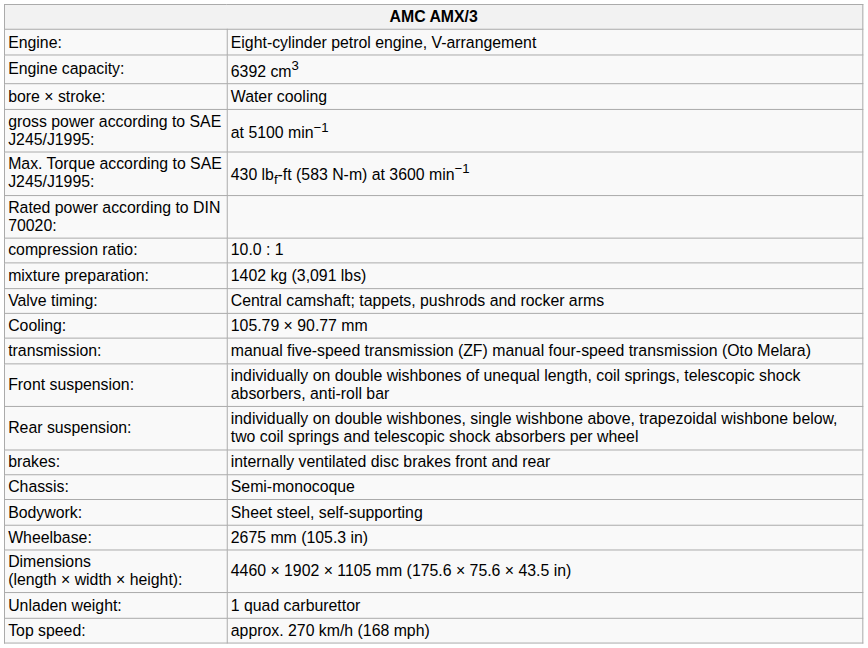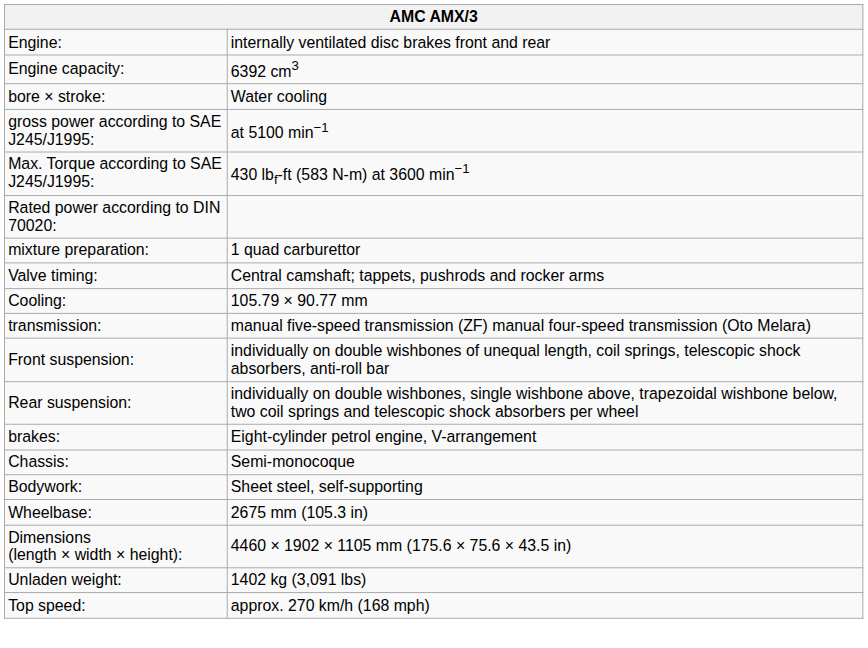Engine: | column 2: Eight-cylinder petrol engine, V-arrangement -> internally ventilated disc brakes front and rear
- row: compression ratio: | 10.0 : 1
mixture preparation: | column 2: 1402 kg (3,091 lbs) -> 1 quad carburettor
brakes: | column 2: internally ventilated disc brakes front and rear -> Eight-cylinder petrol engine, V-arrangement
Unladen weight: | column 2: 1 quad carburettor -> 1402 kg (3,091 lbs)
